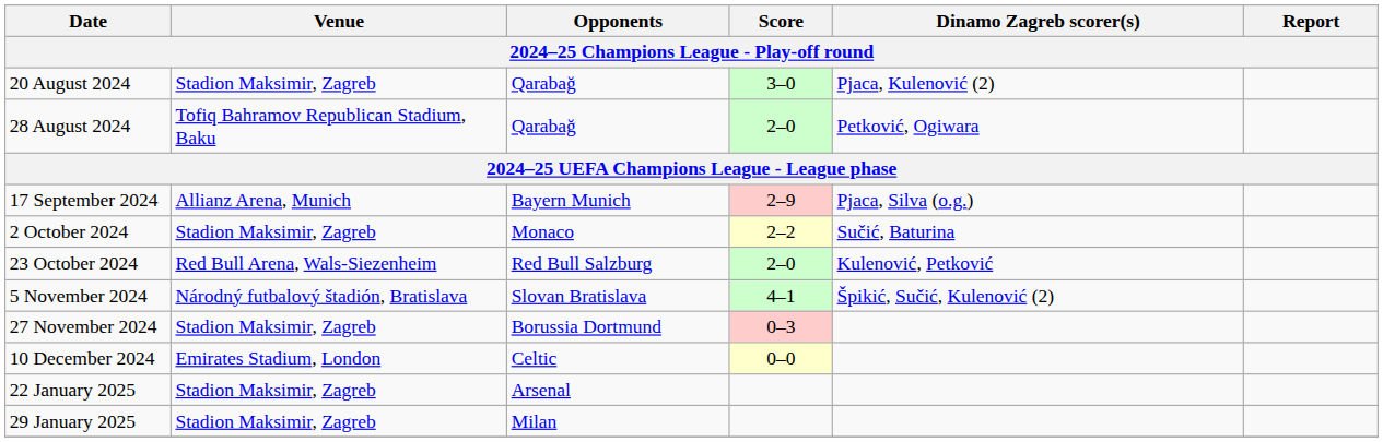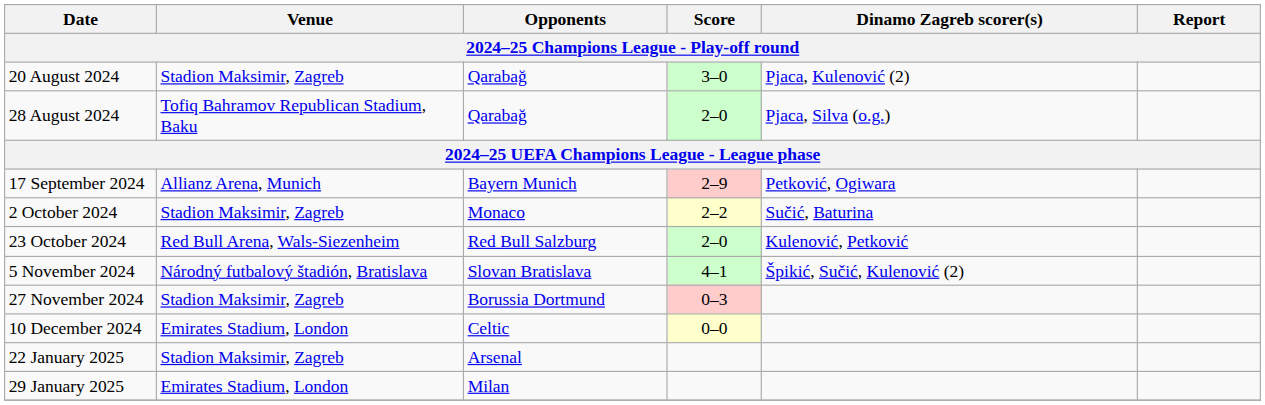28 August 2024 | Dinamo Zagreb scorer(s): Petković, Ogiwara -> Pjaca, Silva (o.g.)
17 September 2024 | Dinamo Zagreb scorer(s): Pjaca, Silva (o.g.) -> Petković, Ogiwara
29 January 2025 | Venue: Stadion Maksimir, Zagreb -> Emirates Stadium, London
